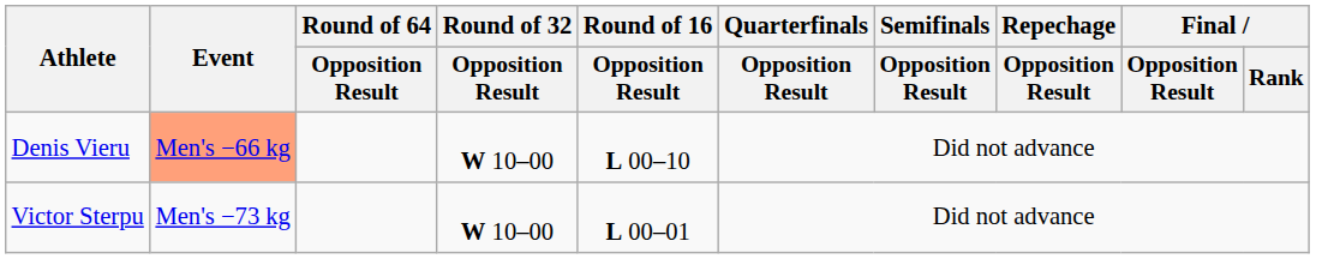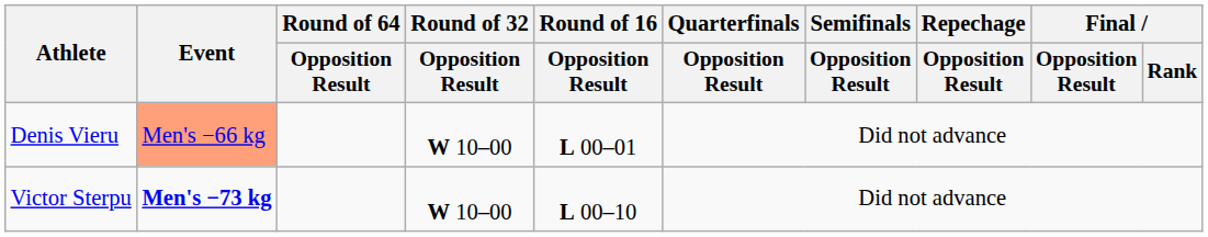Denis Vieru | Round of 16 / Opposition Result: L 00–10 -> L 00–01
Victor Sterpu | Event: normal -> bold
Victor Sterpu | Round of 16 / Opposition Result: L 00–01 -> L 00–10
